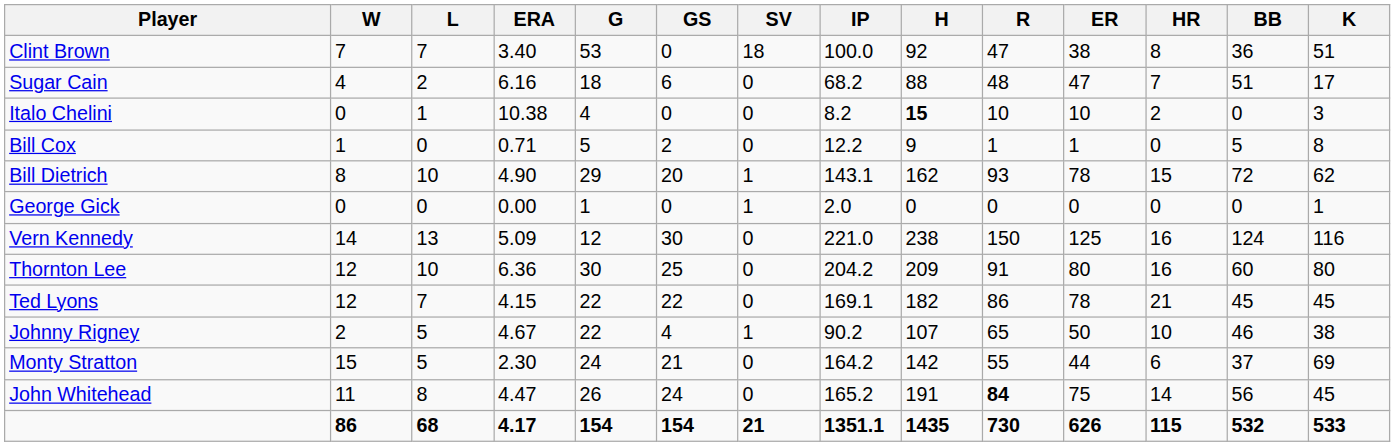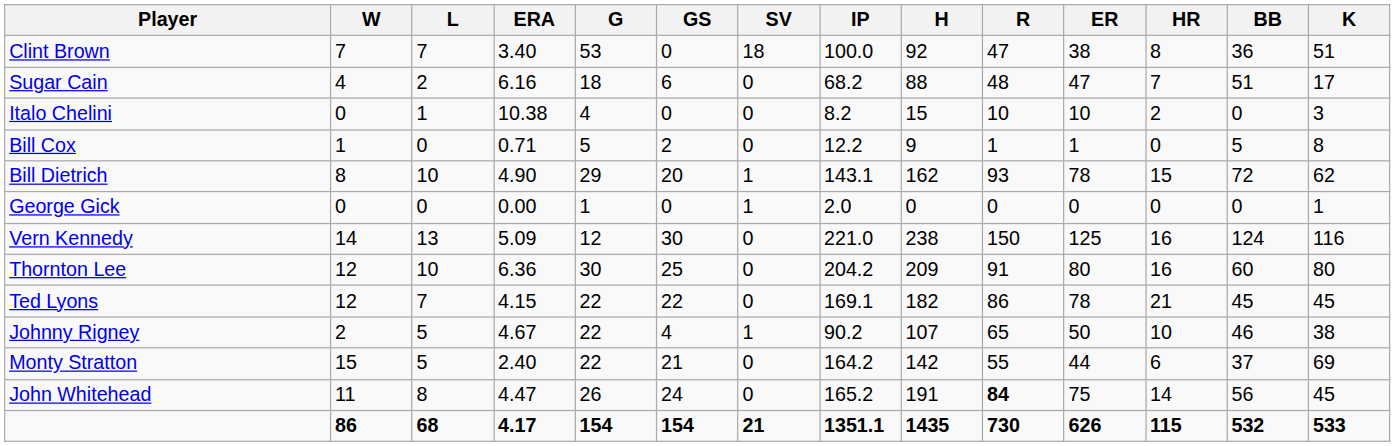Italo Chelini | H: bold -> normal
Monty Stratton | ERA: 2.30 -> 2.40
Monty Stratton | G: 24 -> 22
